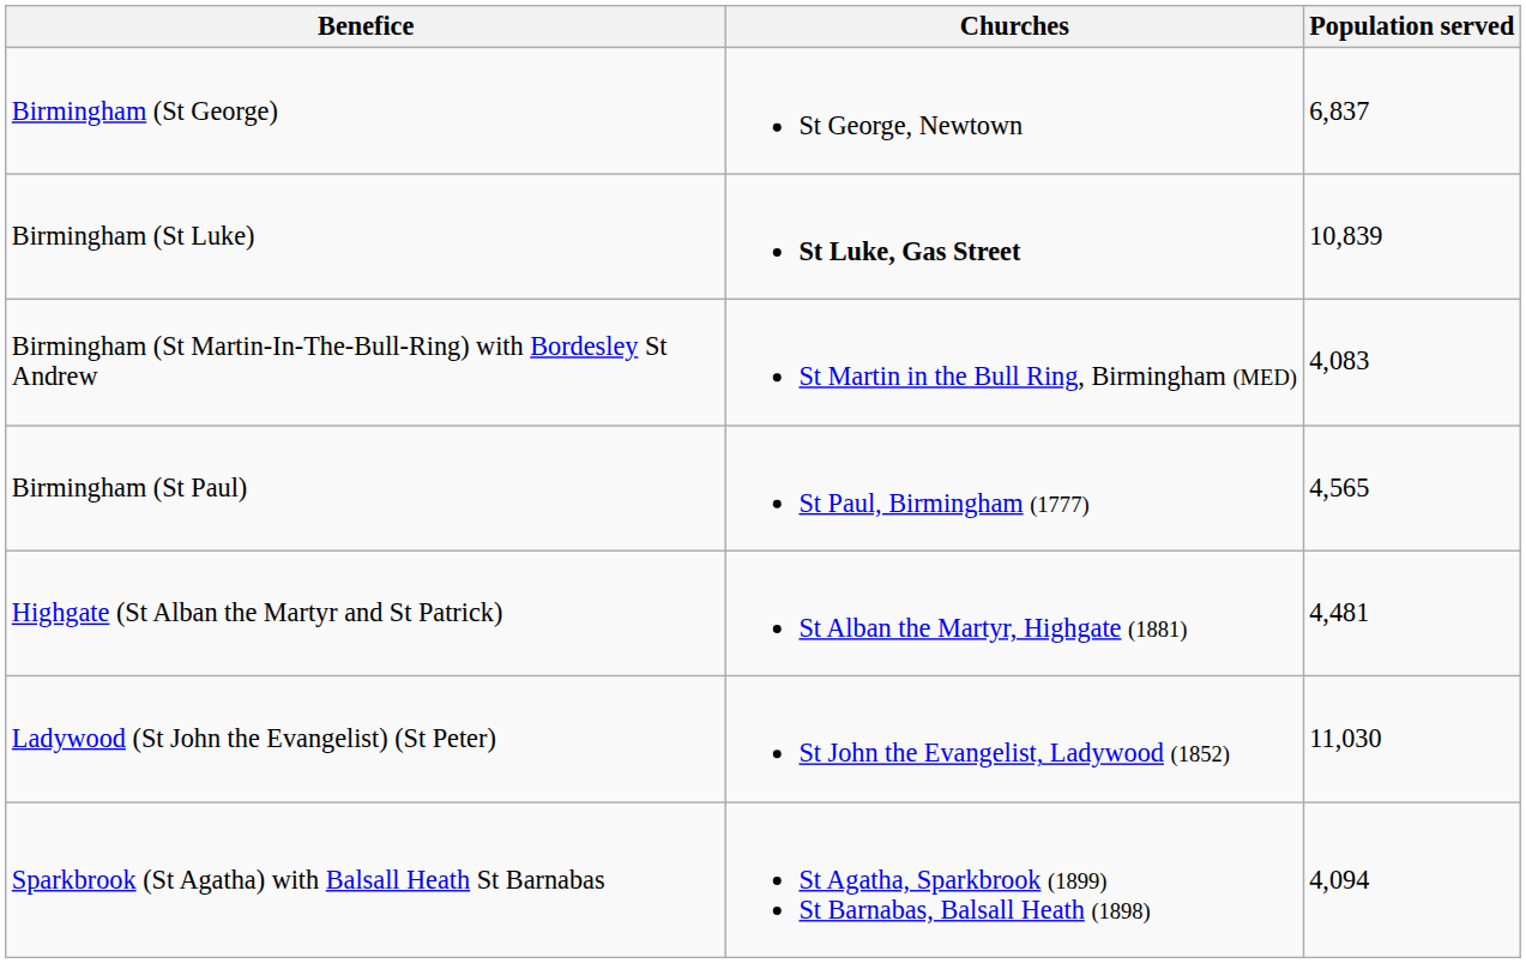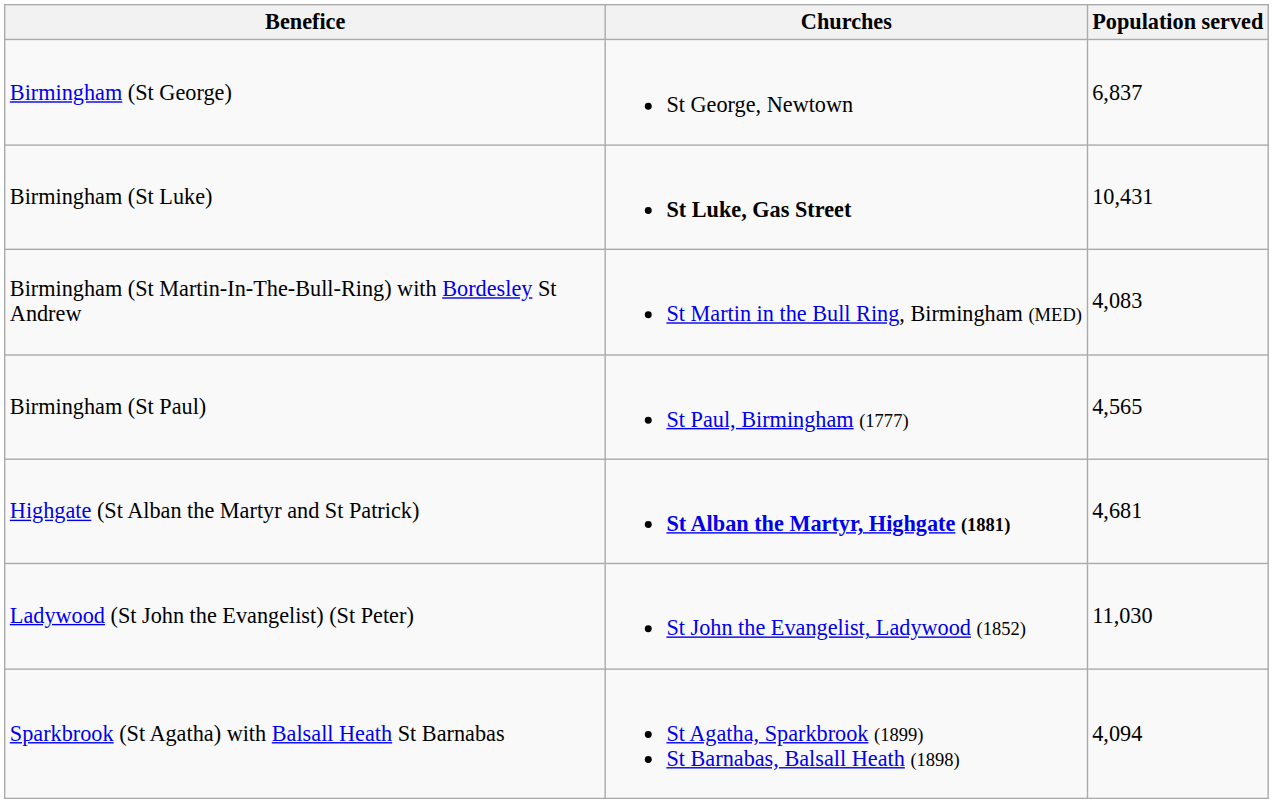Birmingham (St Luke) | Population served: 10,839 -> 10,431
Highgate (St Alban the Martyr and St Patrick) | Churches: normal -> bold
Highgate (St Alban the Martyr and St Patrick) | Population served: 4,481 -> 4,681
